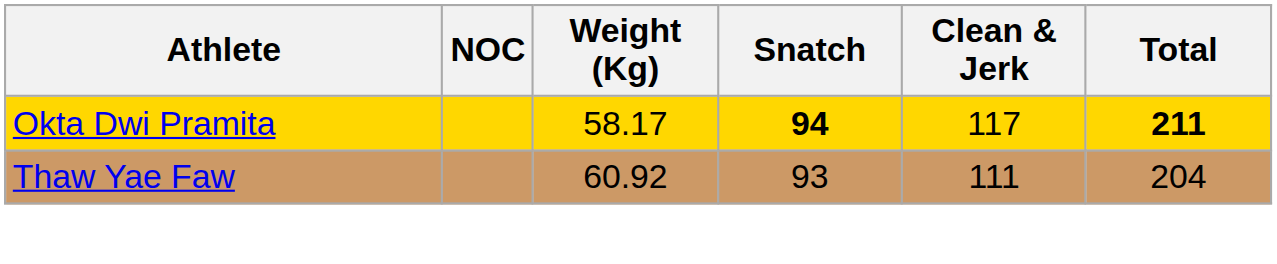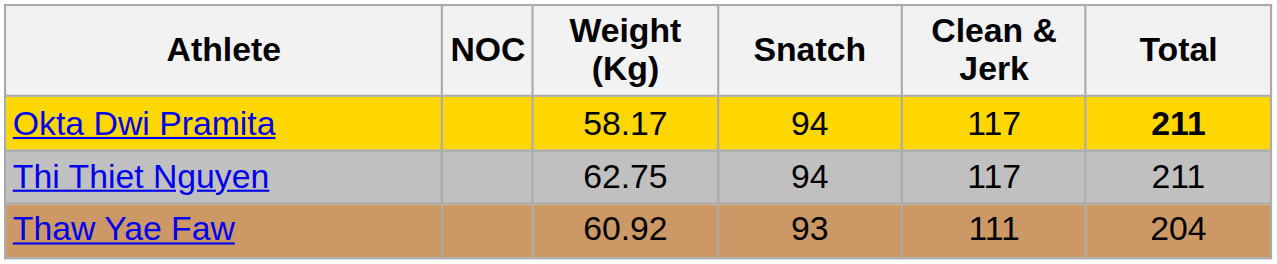Okta Dwi Pramita | Snatch: bold -> normal
+ row: Thi Thiet Nguyen | 62.75 | 94 | 117 | 211
